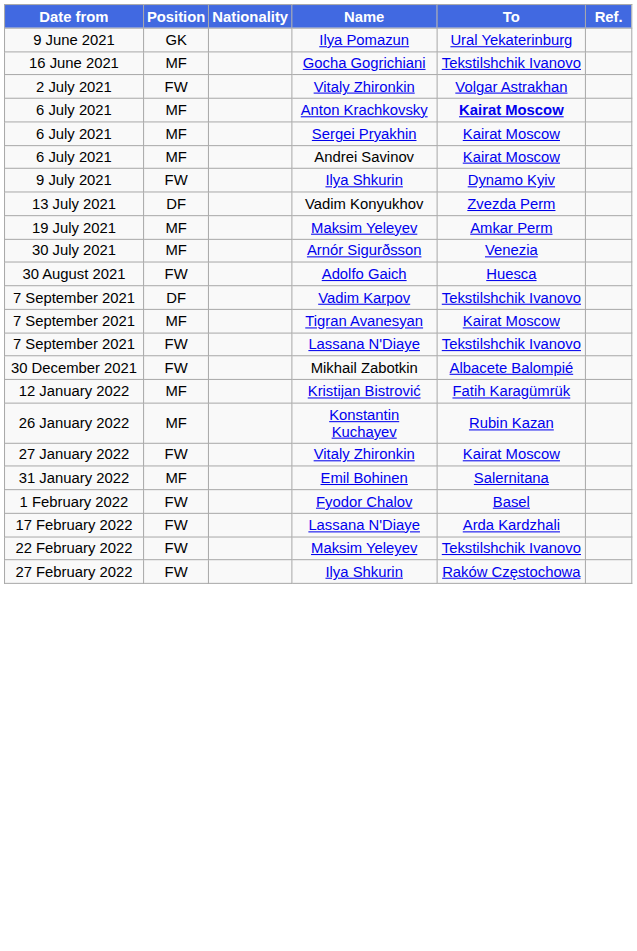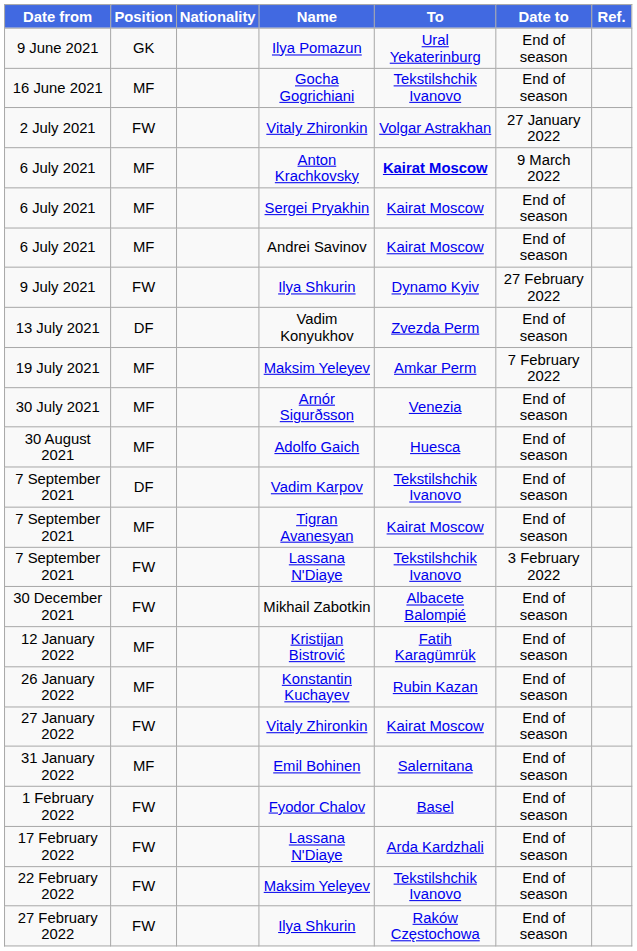+ column: Date to | End of season | End of season | 27 January 2022 | 9 March 2022 | End of season | End of season | 27 February 2022 | End of season | 7 February 2022 | End of season | End of season | End of season | End of season | 3 February 2022 | End of season | End of season | End of season | End of season | End of season | End of season | End of season | End of season | End of season
30 August 2021 | Position: FW -> MF
